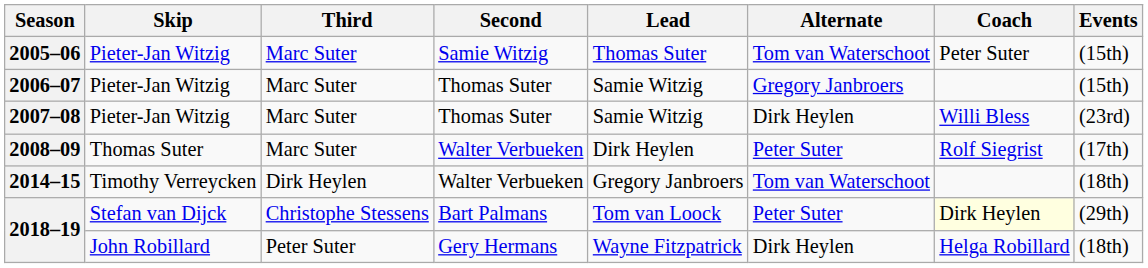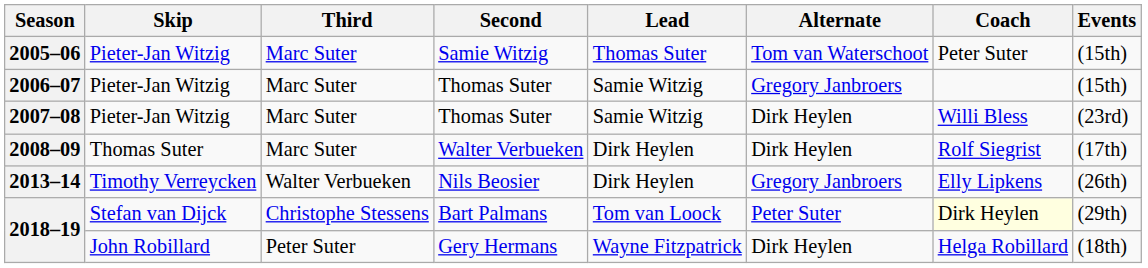2008–09 | Alternate: Peter Suter -> Dirk Heylen
+ row: 2013–14 | Timothy Verreycken | Walter Verbueken | Nils Beosier | Dirk Heylen | Gregory Janbroers | Elly Lipkens | (26th)
- row: 2014–15 | Timothy Verreycken | Dirk Heylen | Walter Verbueken | Gregory Janbroers | Tom van Waterschoot | (18th)
